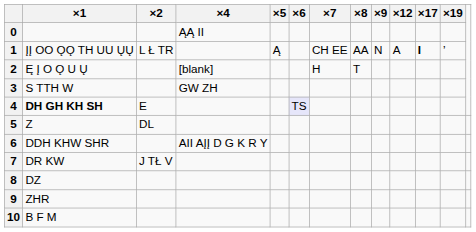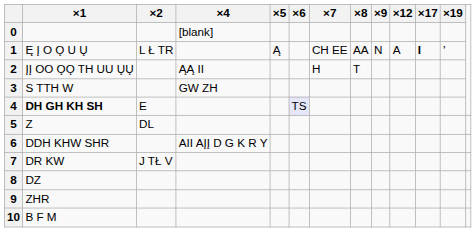0 | ×4: ĄĄ II -> [blank]
1 | ×1: ĮĮ OO ǪǪ TH UU ŲŲ -> Ę Į O Ǫ U Ų
2 | ×1: Ę Į O Ǫ U Ų -> ĮĮ OO ǪǪ TH UU ŲŲ
2 | ×4: [blank] -> ĄĄ II
